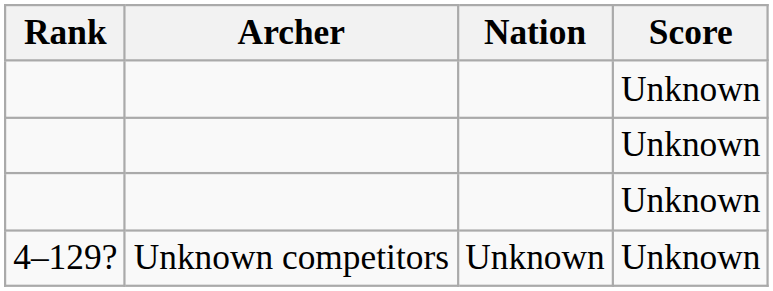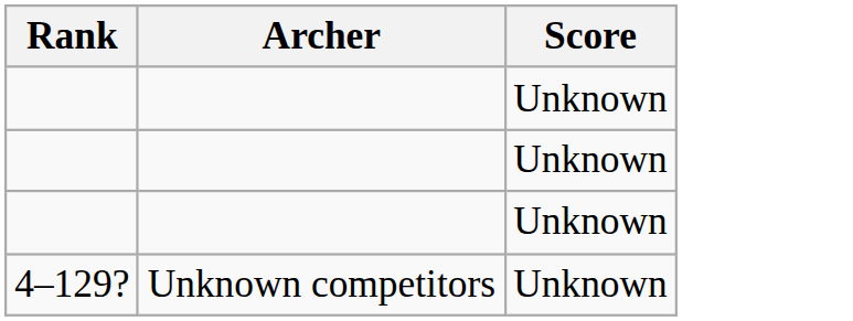- column: Nation | Unknown
